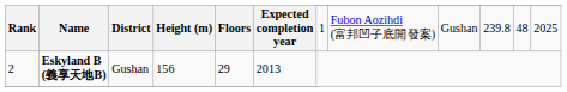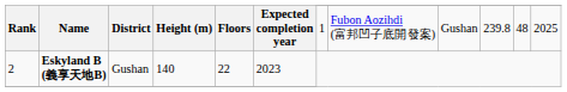2 | Height (m): 156 -> 140
2 | Floors: 29 -> 22
2 | Expected completion year: 2013 -> 2023
